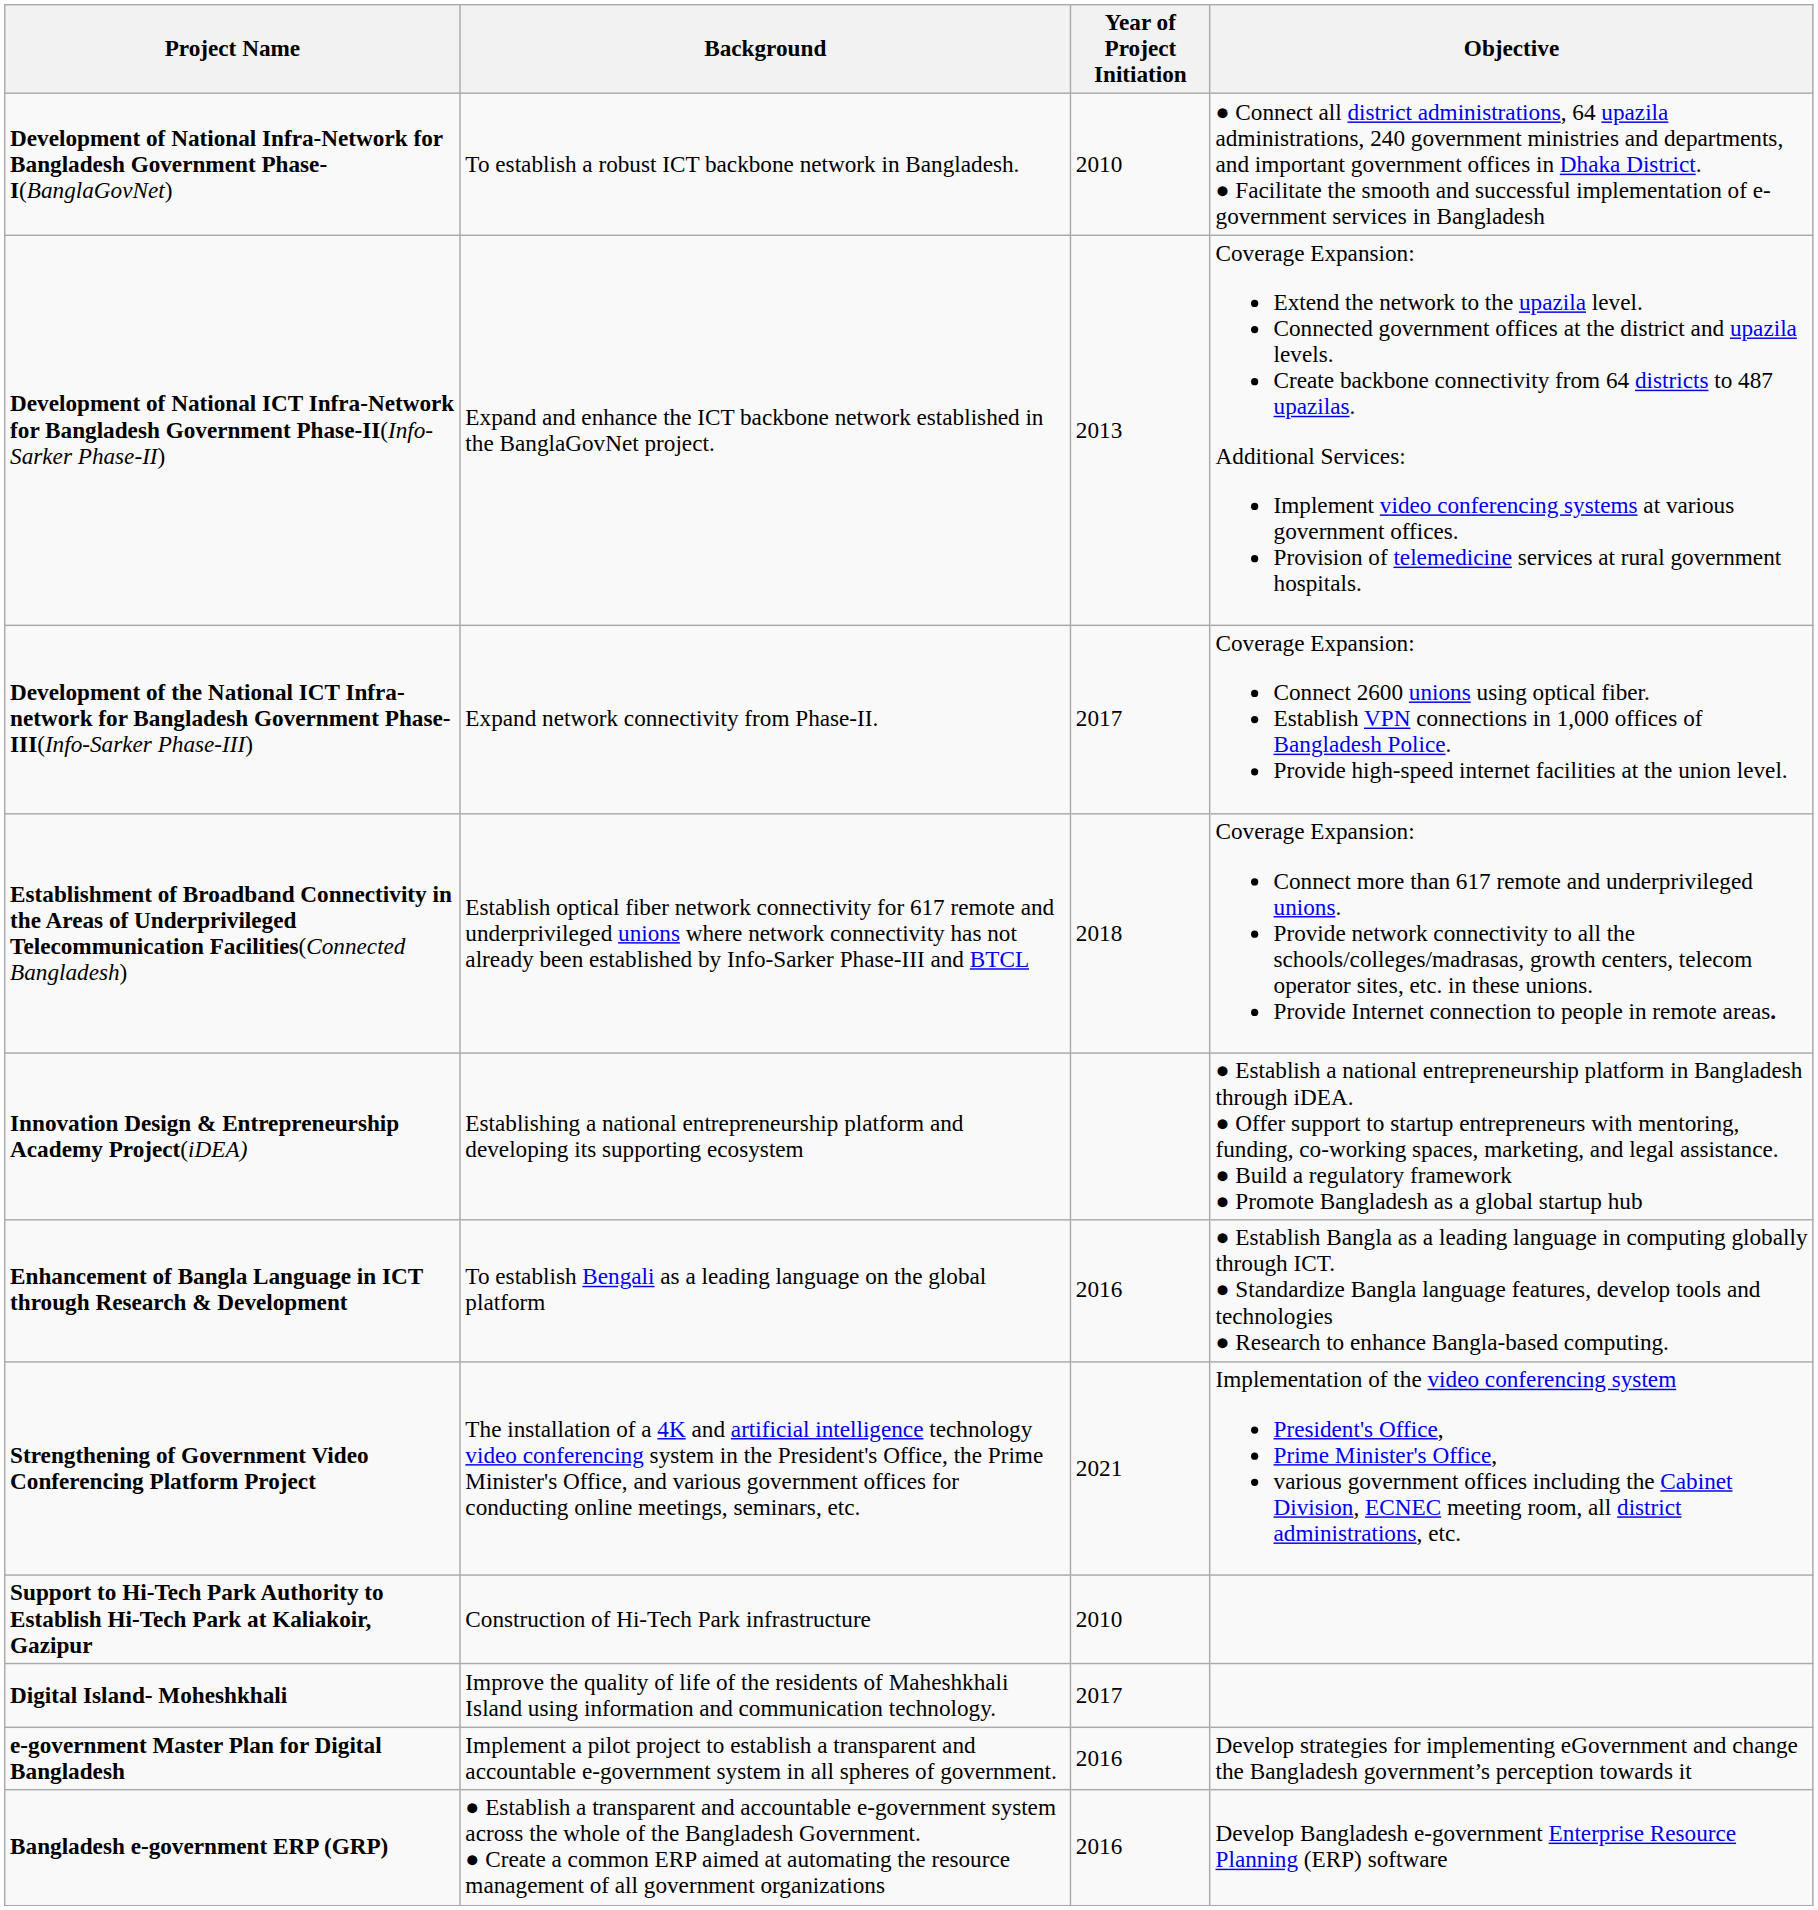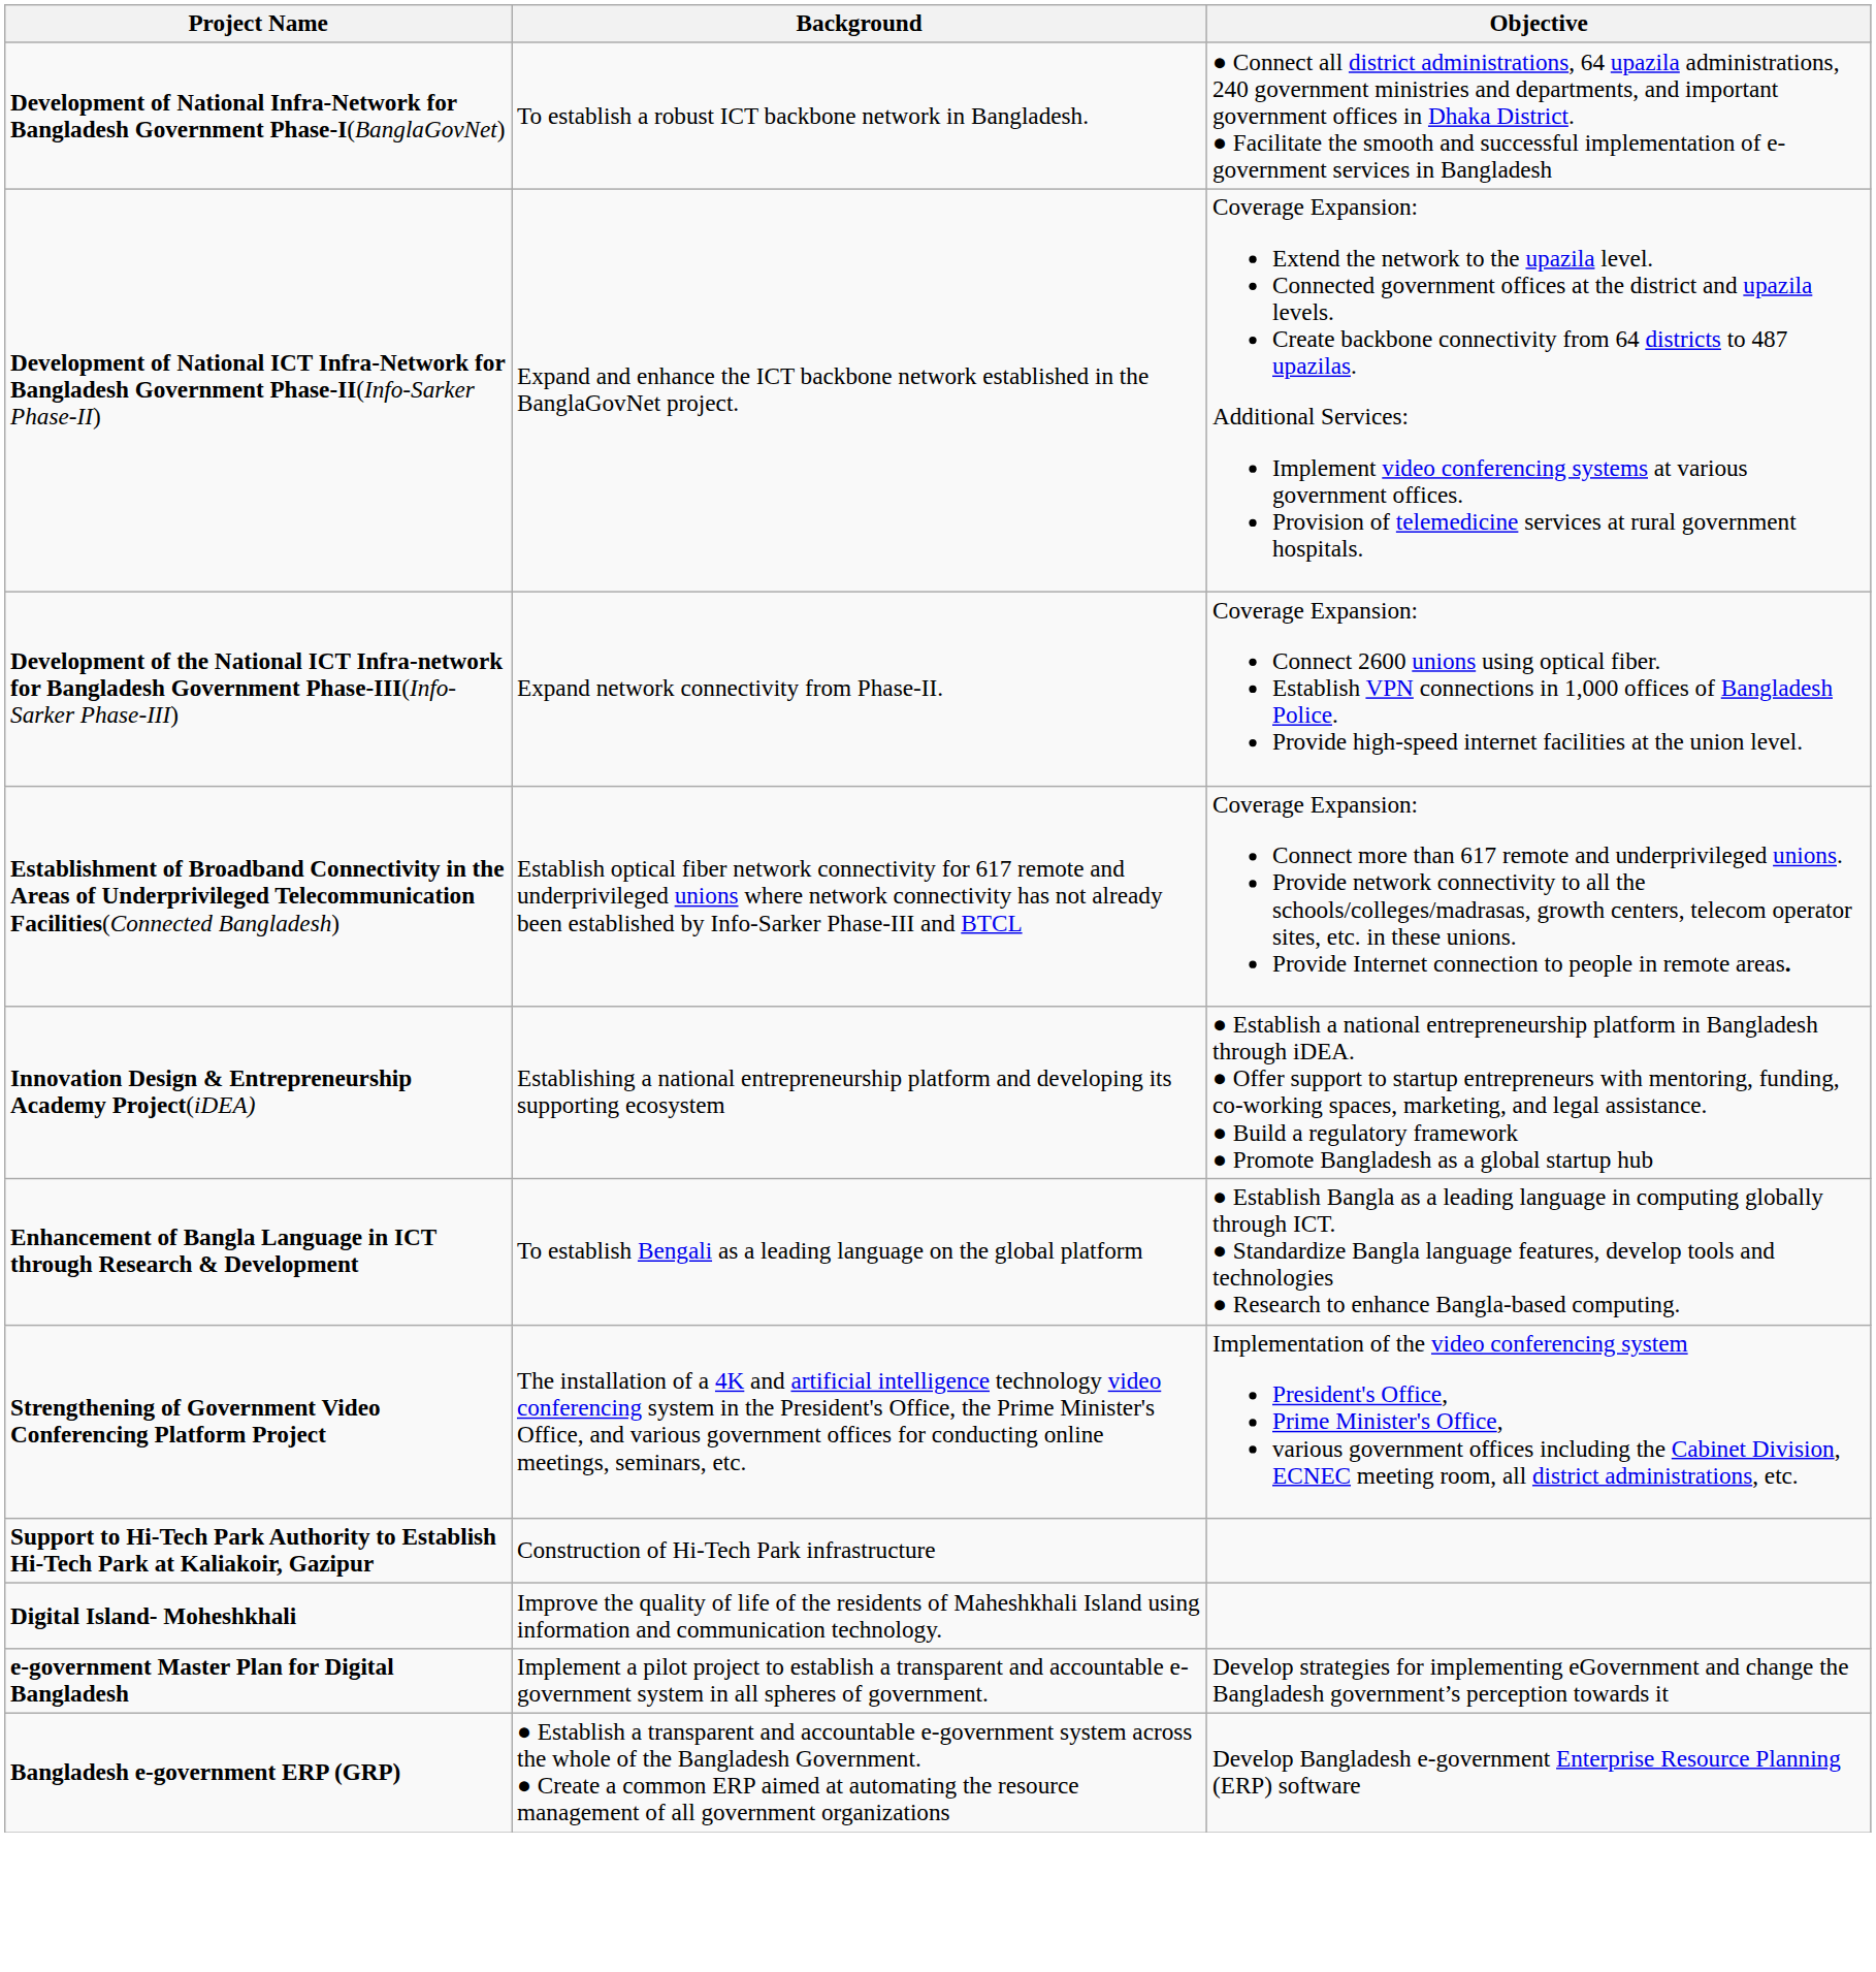- column: Year of Project Initiation | 2010 | 2013 | 2017 | 2018 | 2016 | 2021 | 2010 | 2017 | 2016 | 2016
